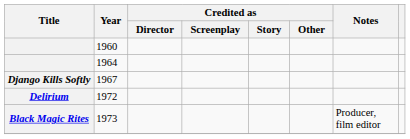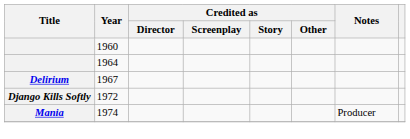1967 | Title: Django Kills Softly -> Delirium
1972 | Title: Delirium -> Django Kills Softly
- row: Black Magic Rites | 1973 | Producer, film editor
+ row: Mania | 1974 | Producer
